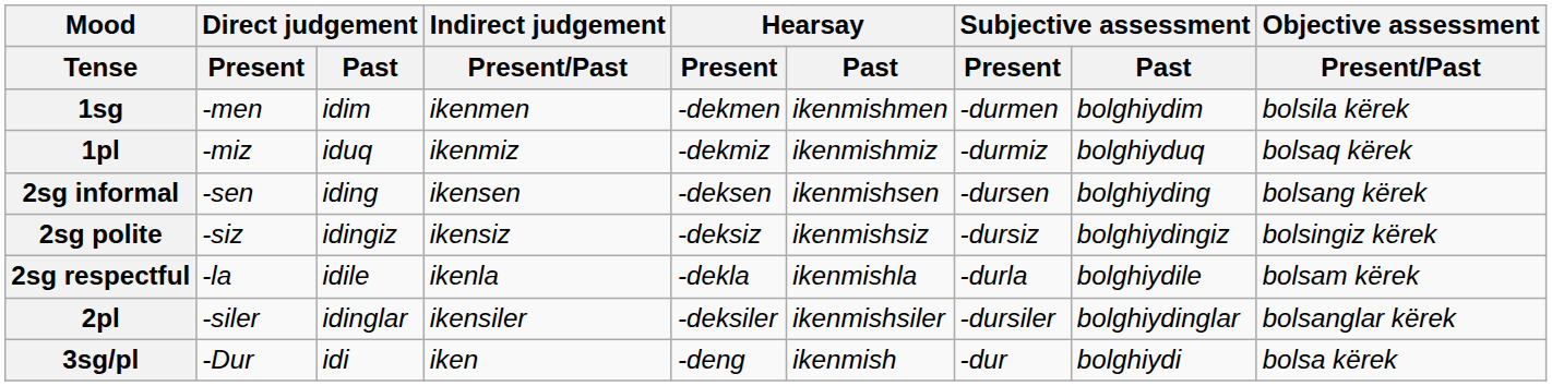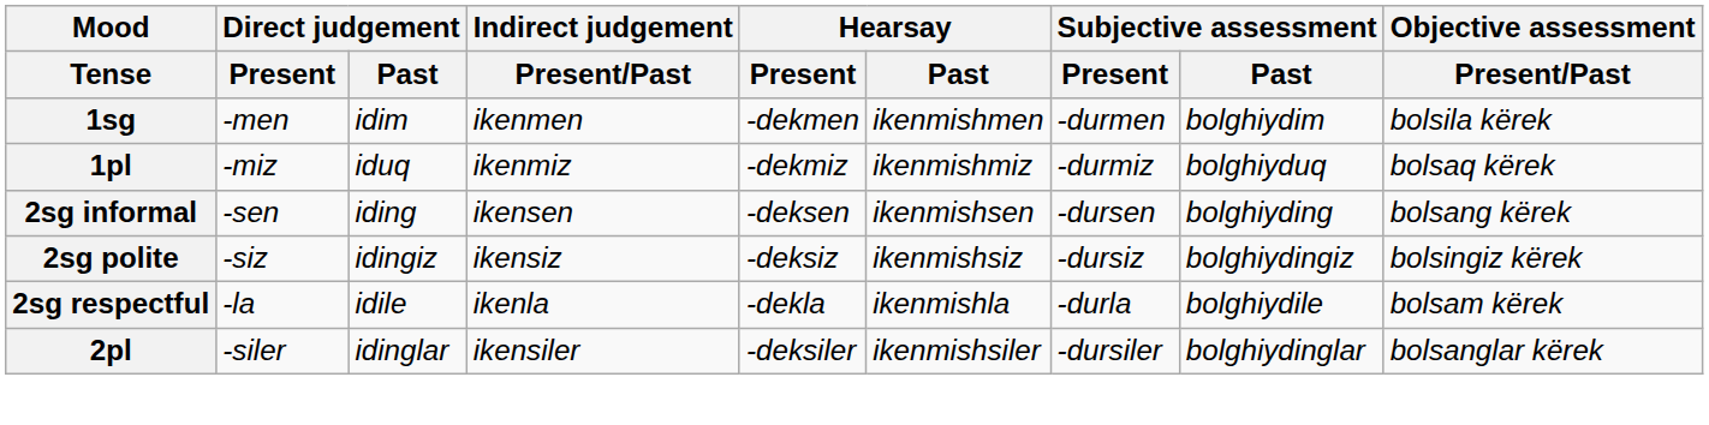- row: 3sg/pl | -Dur | idi | iken | -deng | ikenmish | -dur | bolghiydi | bolsa kërek
